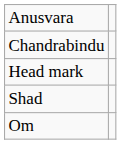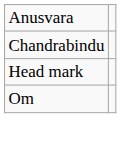- row: Shad
